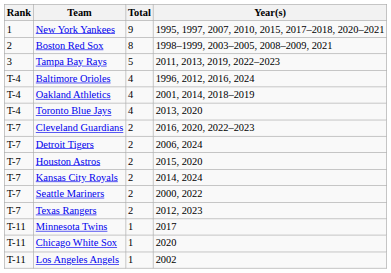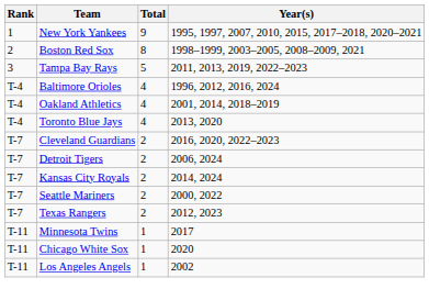- row: T-7 | Houston Astros | 2 | 2015, 2020
